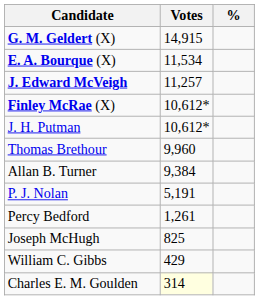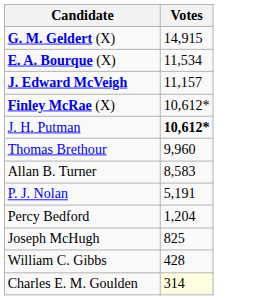- column: %
J. Edward McVeigh | Votes: 11,257 -> 11,157
J. H. Putman | Votes: normal -> bold
Allan B. Turner | Votes: 9,384 -> 8,583
Percy Bedford | Votes: 1,261 -> 1,204
William C. Gibbs | Votes: 429 -> 428
